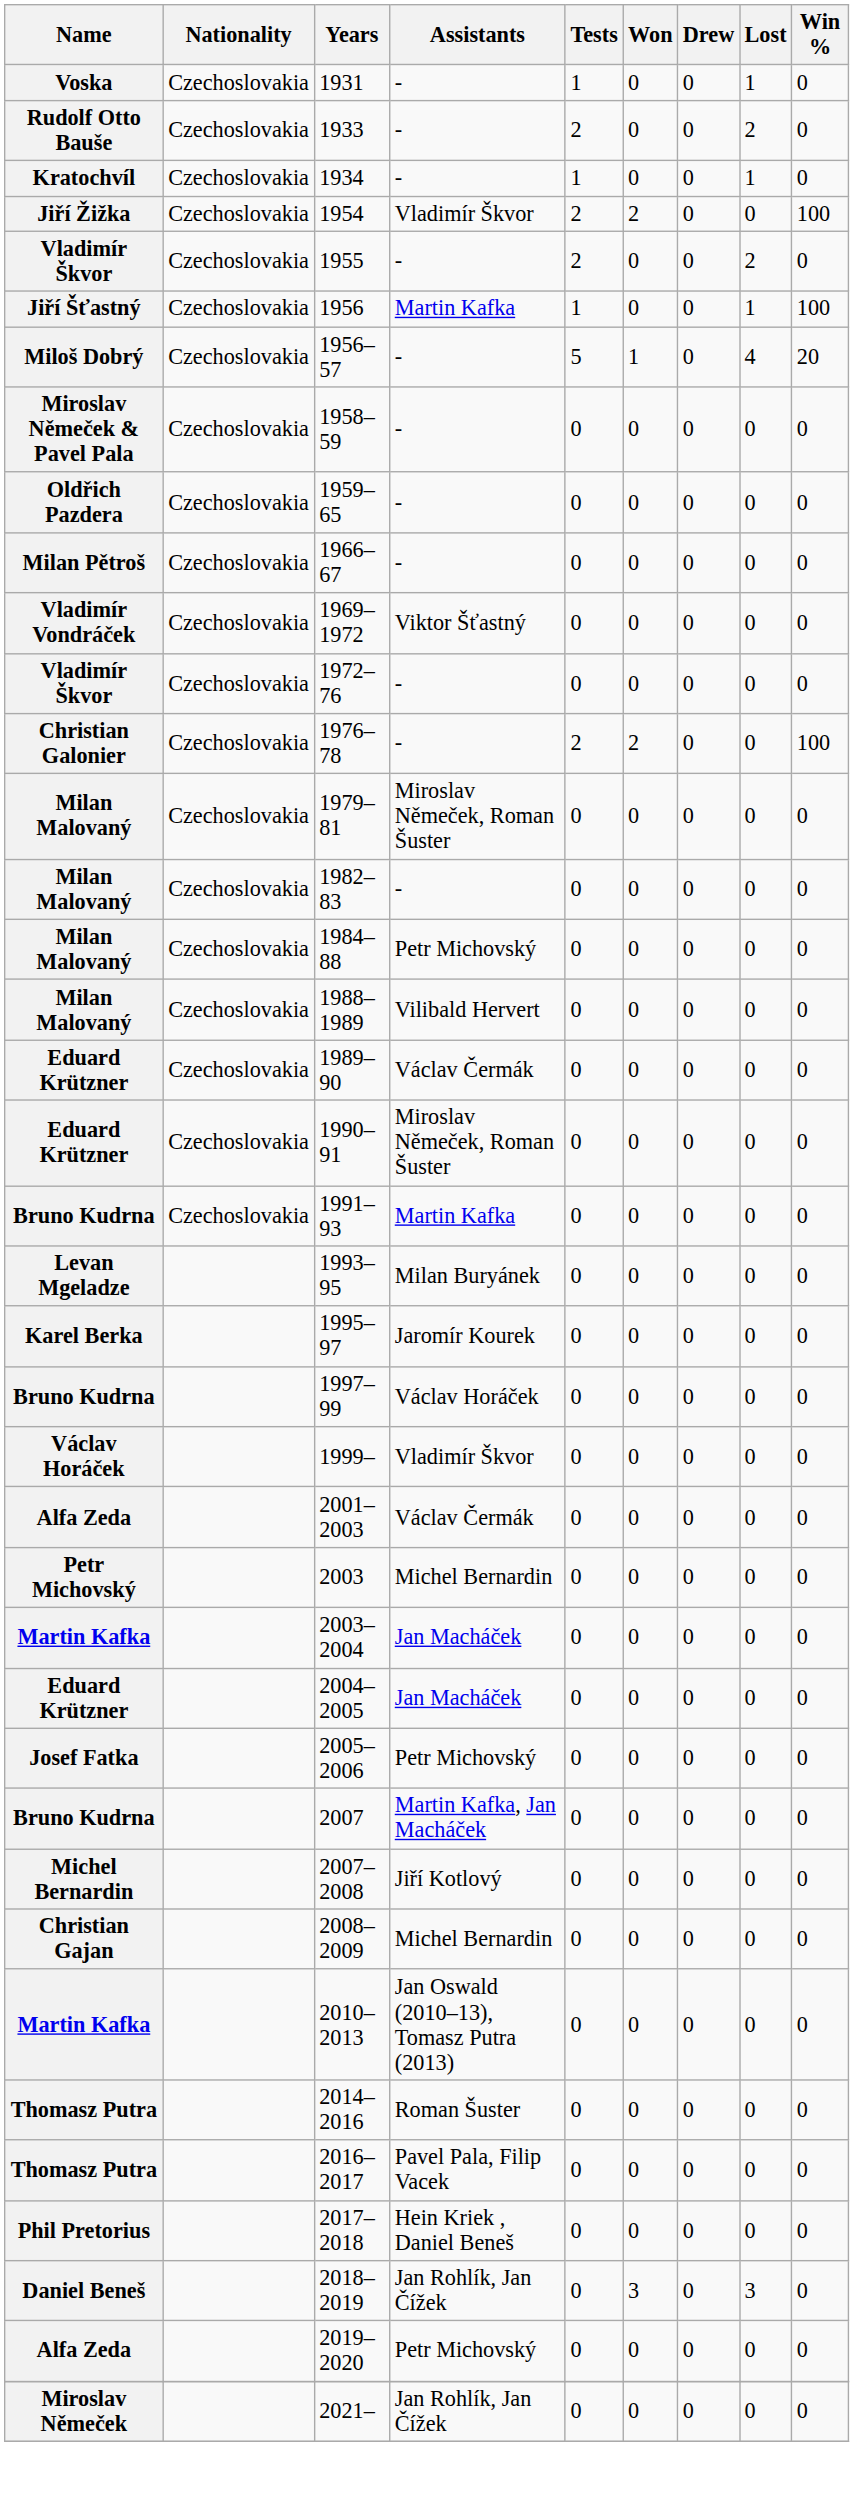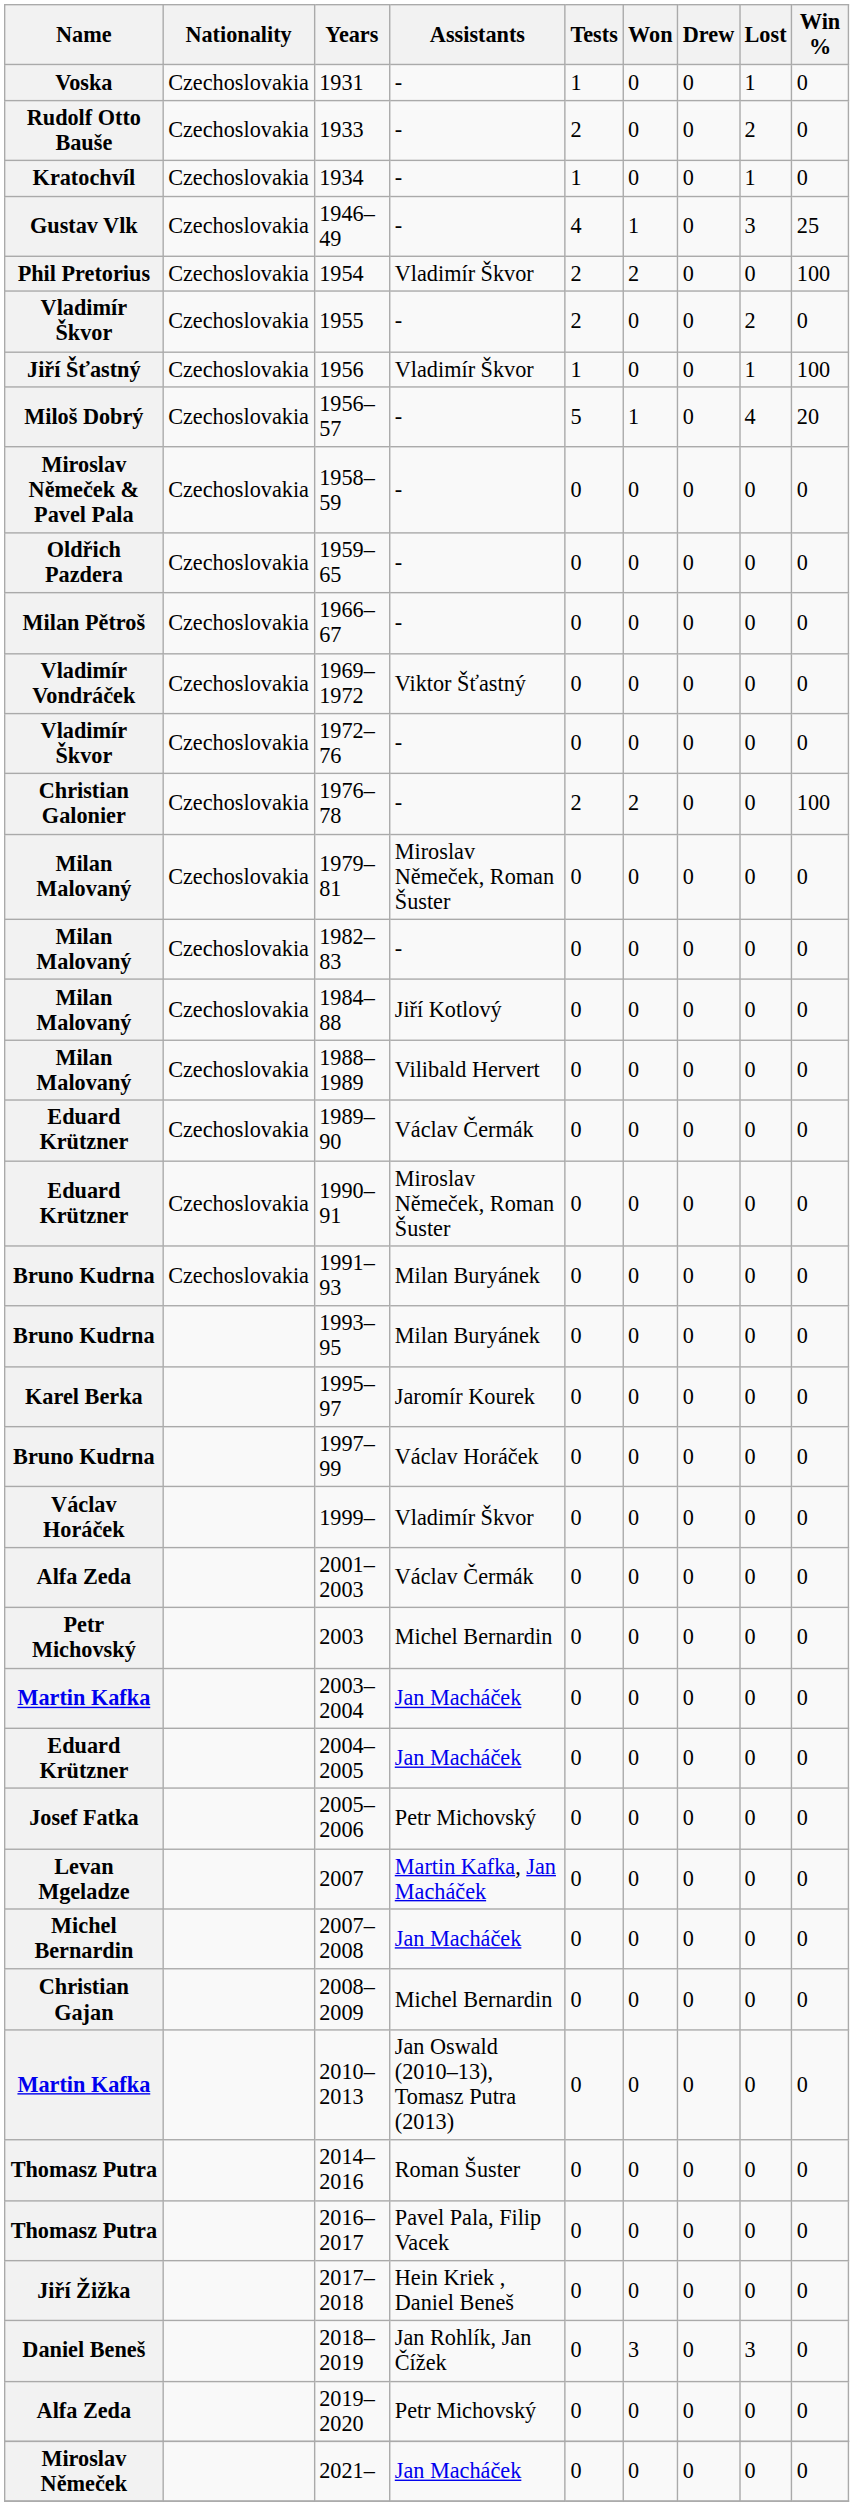+ row: Gustav Vlk | Czechoslovakia | 1946–49 | - | 4 | 1 | 0 | 3 | 25
1954 | Name: Jiří Žižka -> Phil Pretorius
1956 | Assistants: Martin Kafka -> Vladimír Škvor
1984–88 | Assistants: Petr Michovský -> Jiří Kotlový
1991–93 | Assistants: Martin Kafka -> Milan Buryánek
1993–95 | Name: Levan Mgeladze -> Bruno Kudrna
2007 | Name: Bruno Kudrna -> Levan Mgeladze
2007–2008 | Assistants: Jiří Kotlový -> Jan Macháček
2017–2018 | Name: Phil Pretorius -> Jiří Žižka
2021– | Assistants: Jan Rohlík, Jan Čížek -> Jan Macháček
